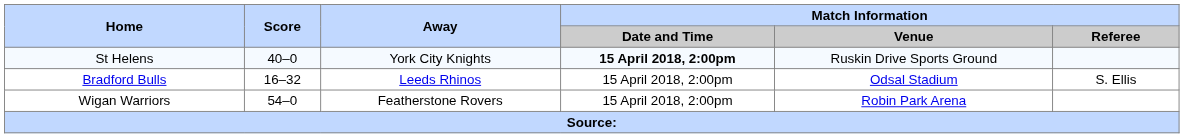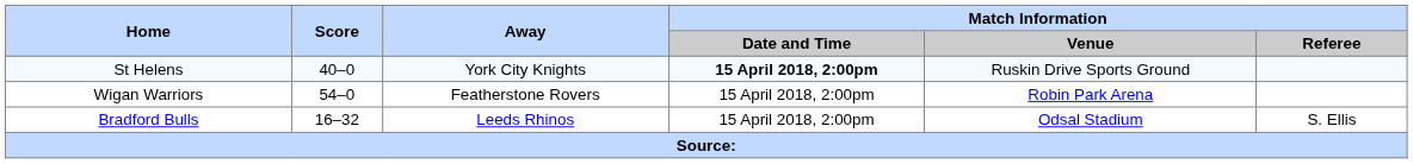rows swapped: Bradford Bulls <-> Wigan Warriors
